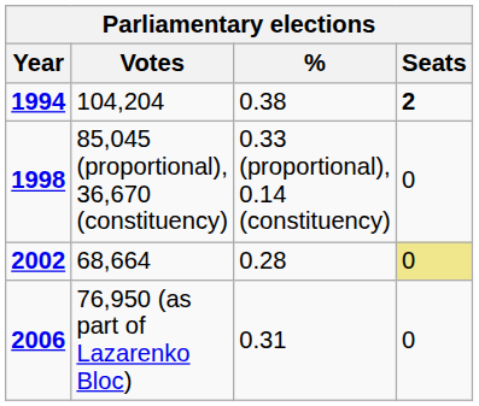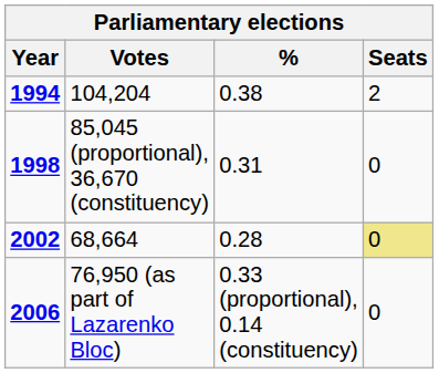104,204 | Seats: bold -> normal
85,045 (proportional), 36,670 (constituency) | %: 0.33 (proportional), 0.14 (constituency) -> 0.31
76,950 (as part of Lazarenko Bloc) | %: 0.31 -> 0.33 (proportional), 0.14 (constituency)
